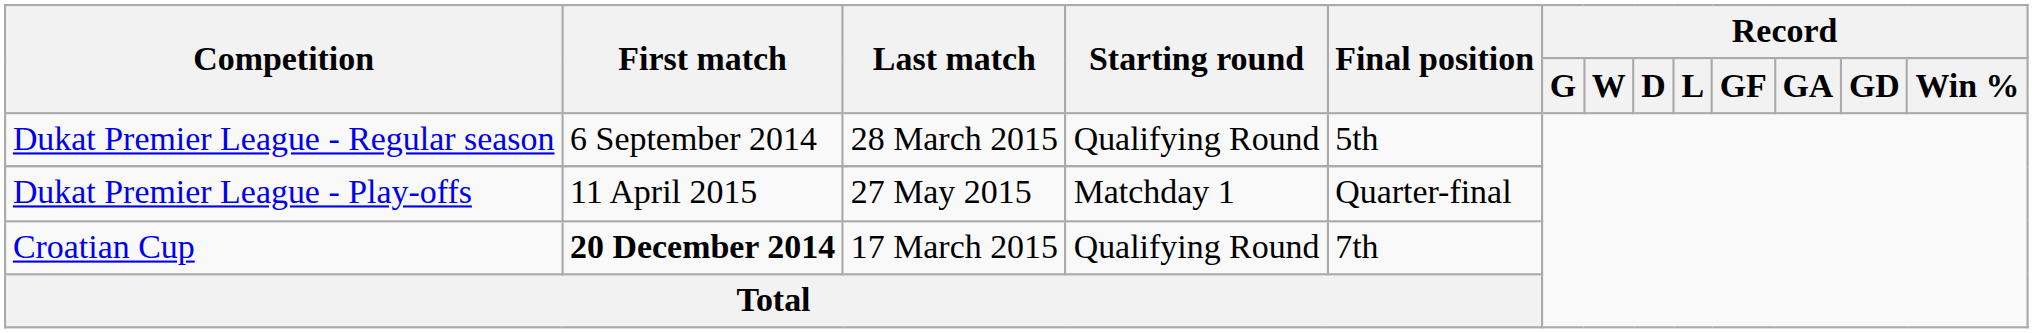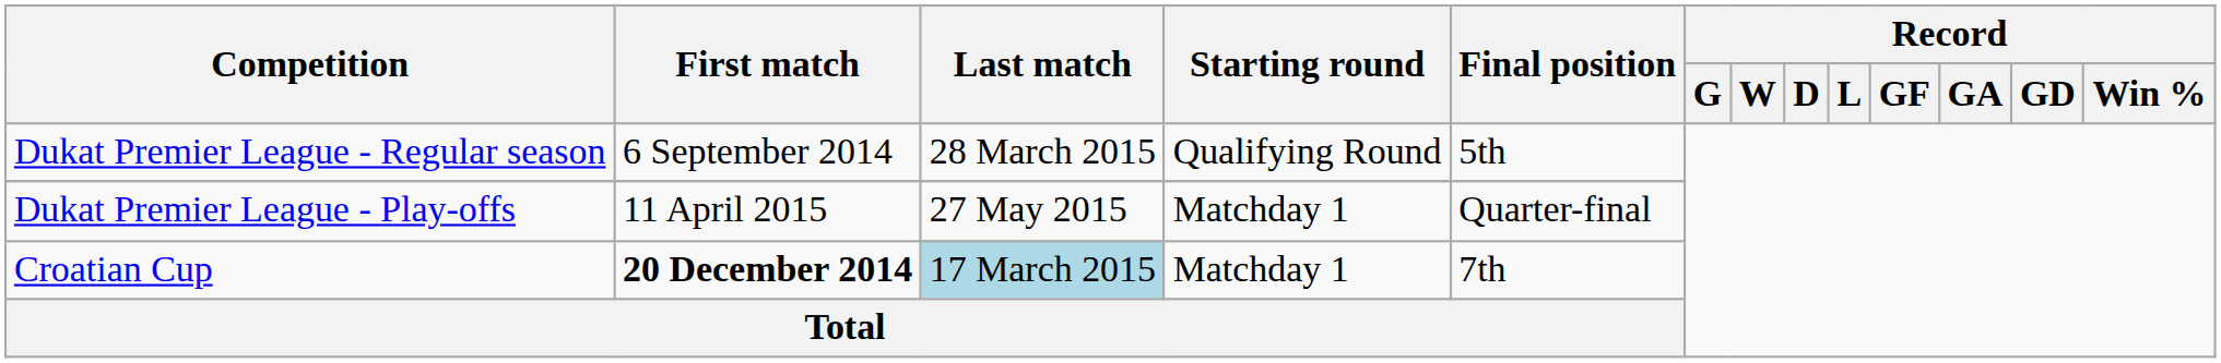Croatian Cup | Last match: no background -> lightblue background
Croatian Cup | Starting round: Qualifying Round -> Matchday 1
